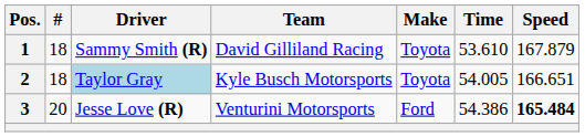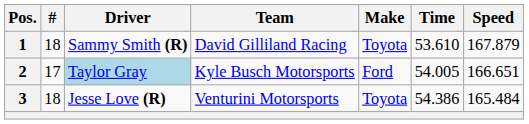2 | #: 18 -> 17
2 | Make: Toyota -> Ford
3 | #: 20 -> 18
3 | Make: Ford -> Toyota
3 | Speed: bold -> normal
